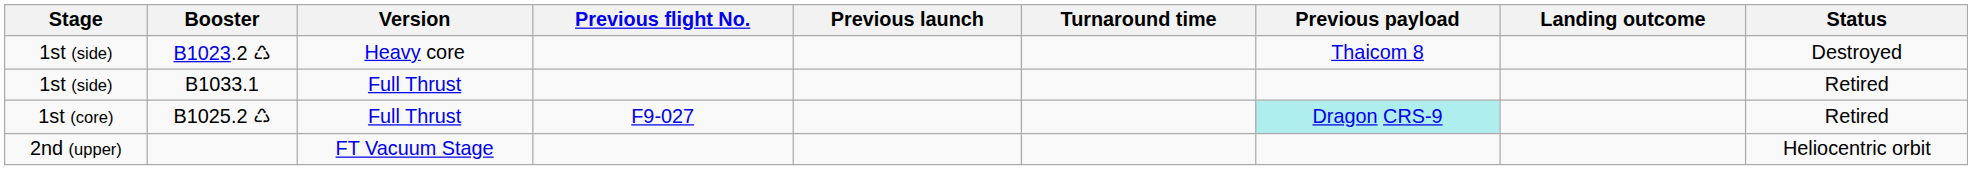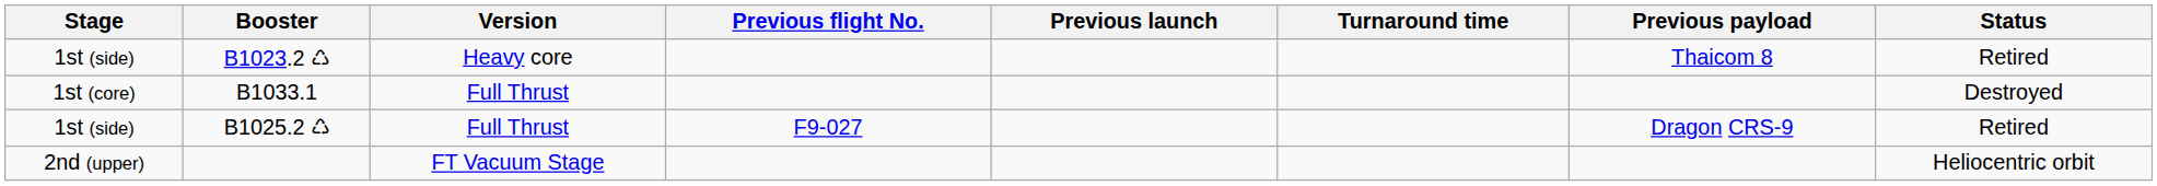- column: Landing outcome
B1023.2 ♺ | Status: Destroyed -> Retired
B1033.1 | Stage: 1st (side) -> 1st (core)
B1033.1 | Status: Retired -> Destroyed
B1025.2 ♺ | Stage: 1st (core) -> 1st (side)
B1025.2 ♺ | Previous payload: paleturquoise background -> no background
